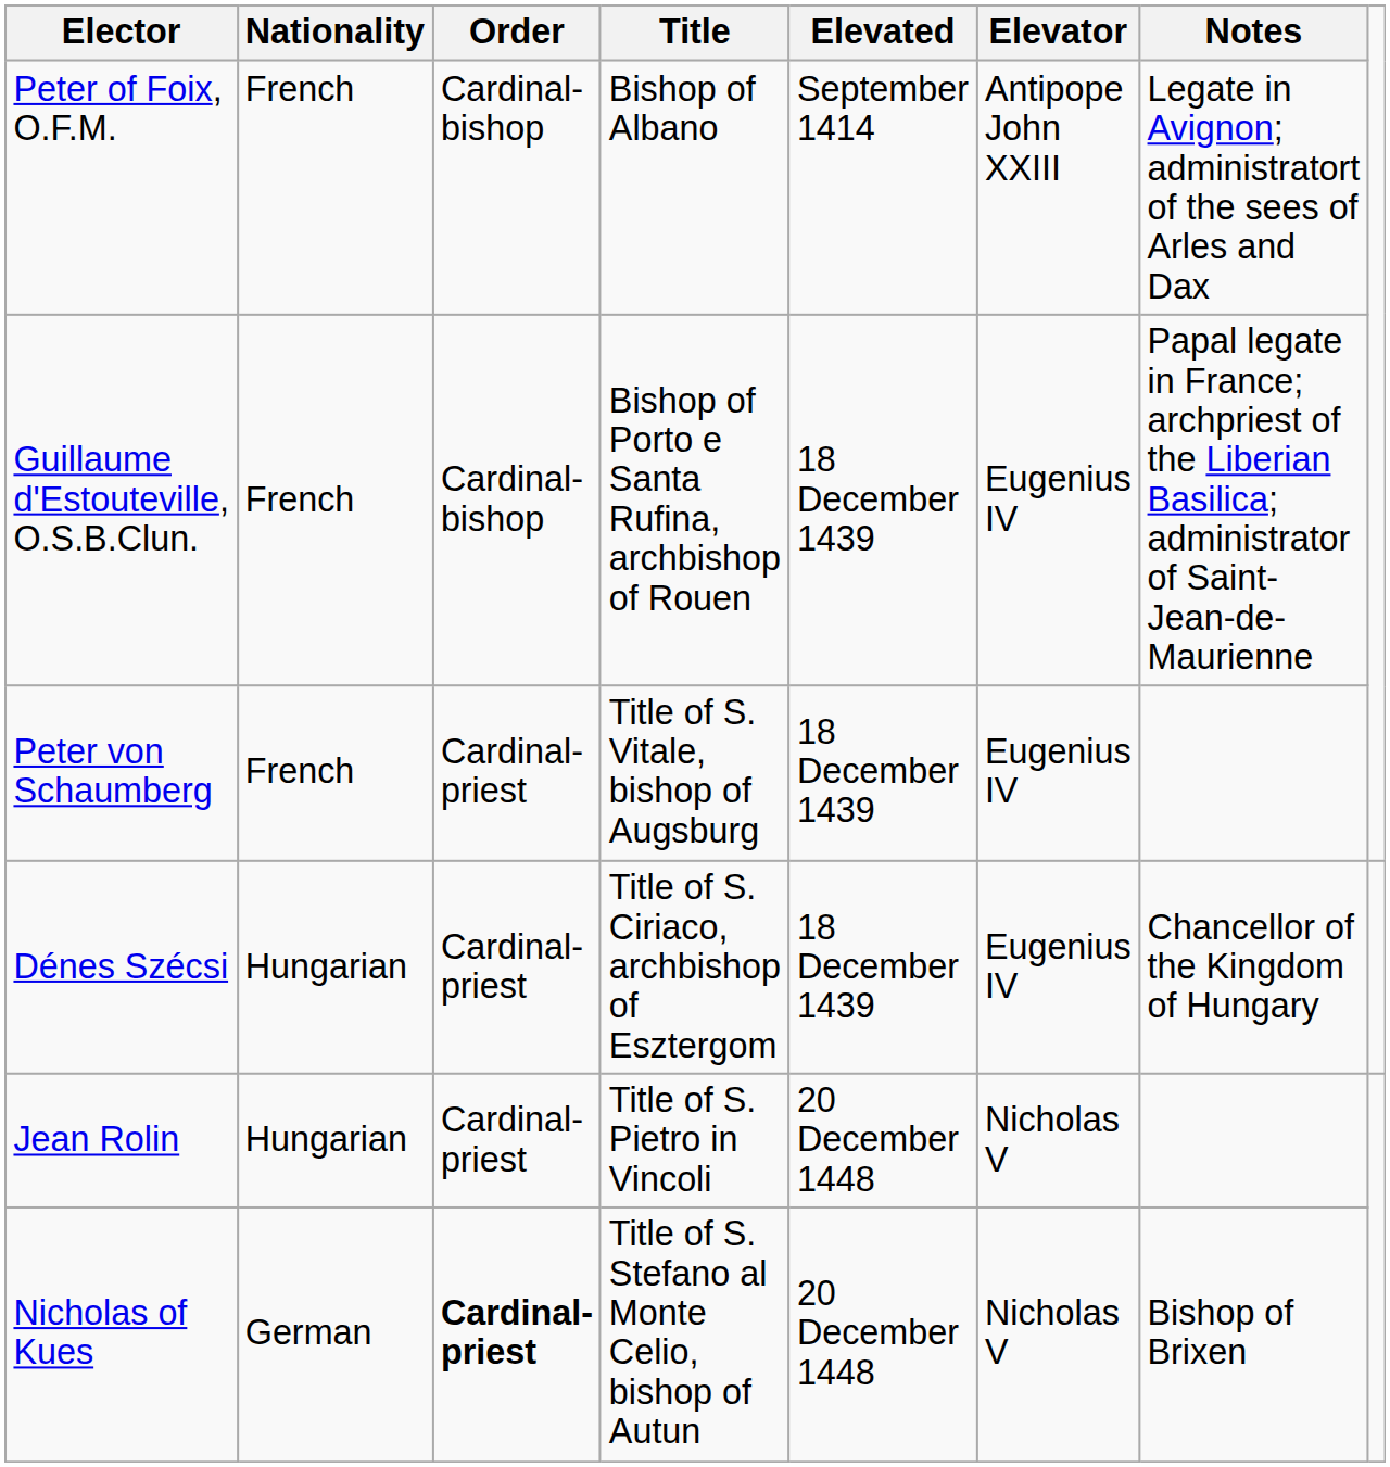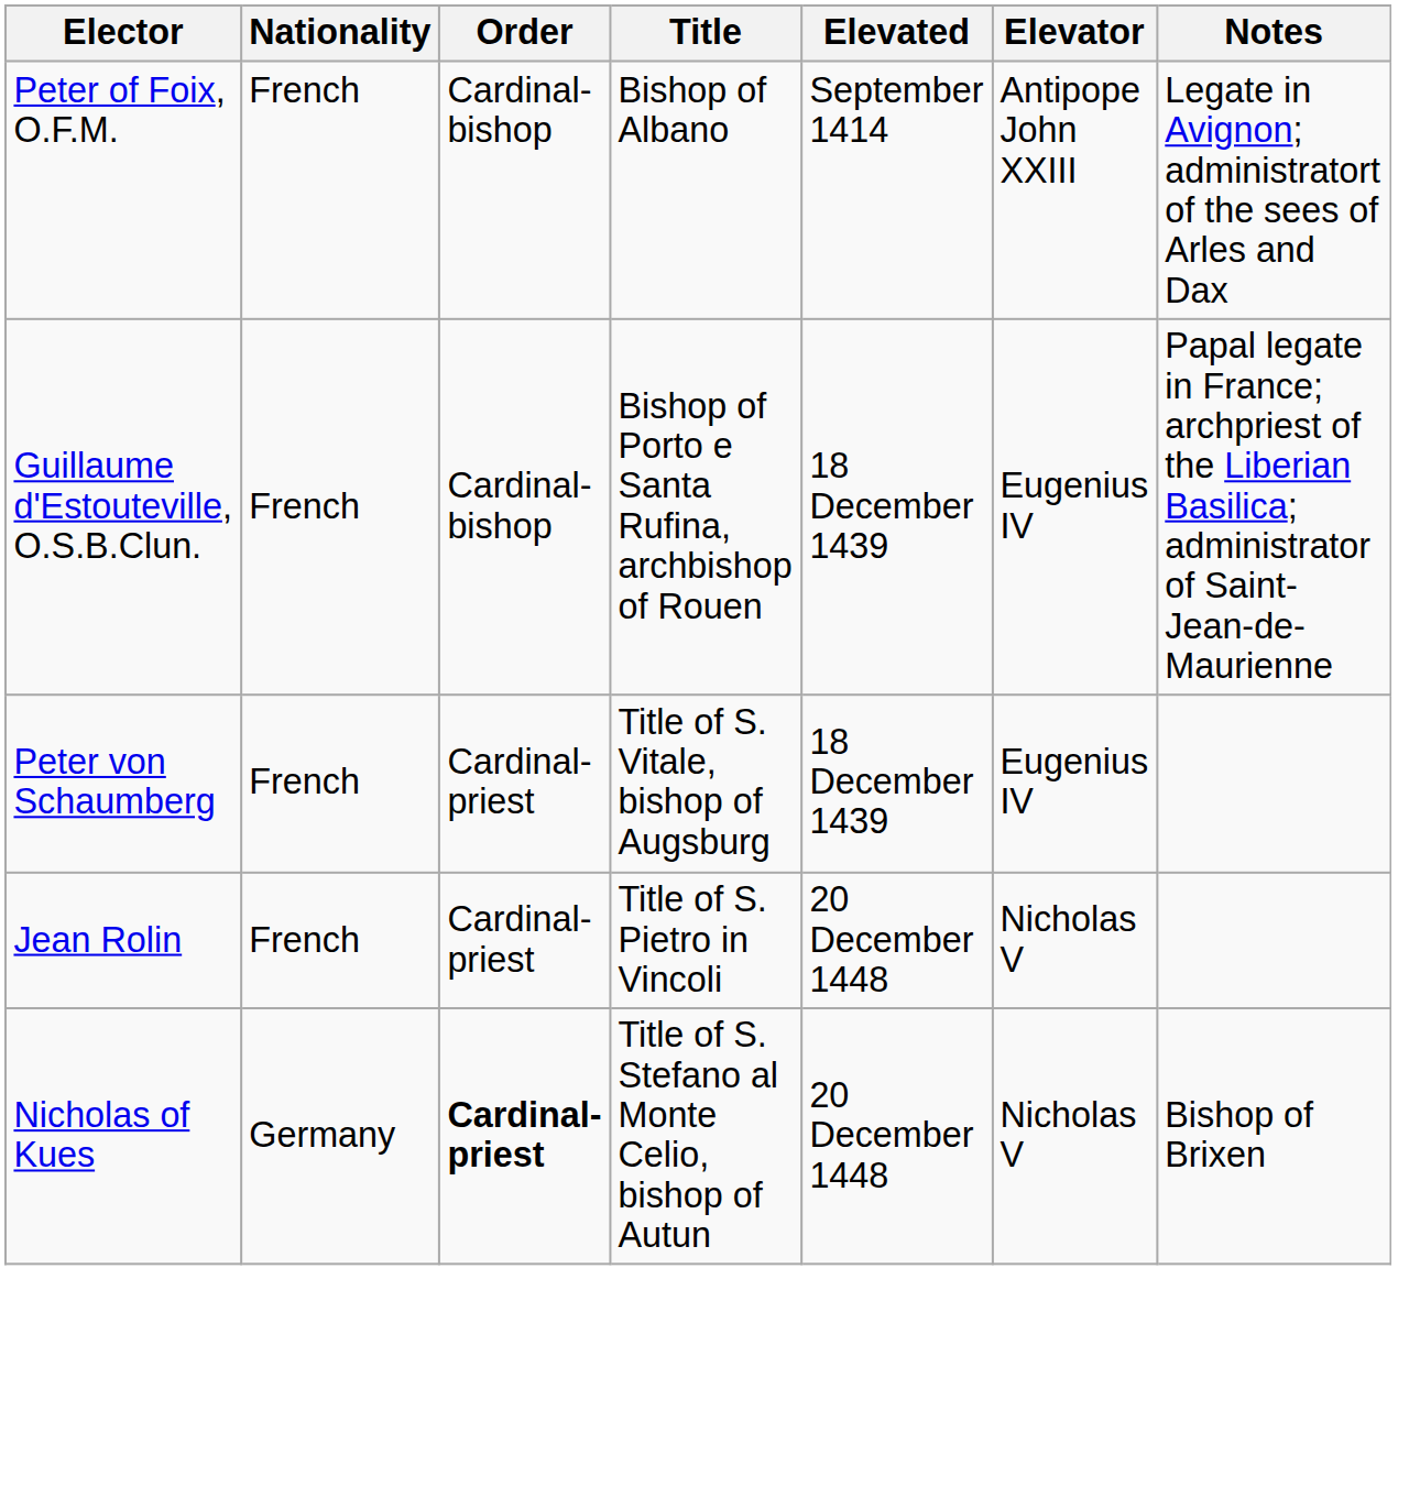- row: Dénes Szécsi | Hungarian | Cardinal-priest | Title of S. Ciriaco, archbishop of Esztergom | 18 December 1439 | Eugenius IV | Chancellor of the Kingdom of Hungary
Jean Rolin | Nationality: Hungarian -> French
Nicholas of Kues | Nationality: German -> Germany
